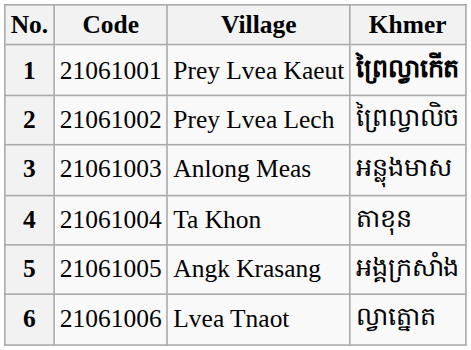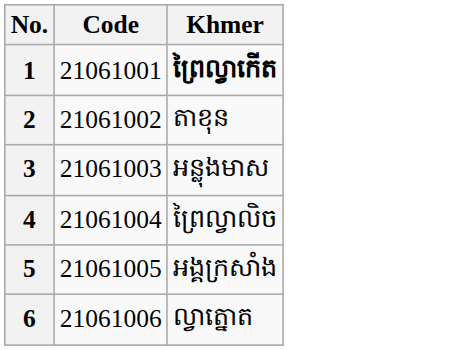- column: Village | Prey Lvea Kaeut | Prey Lvea Lech | Anlong Meas | Ta Khon | Angk Krasang | Lvea Tnaot
2 | Khmer: ព្រៃល្វាលិច -> តាខុន
4 | Khmer: តាខុន -> ព្រៃល្វាលិច
